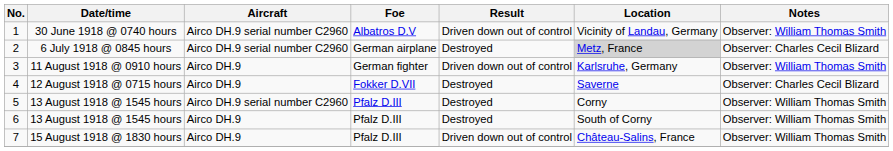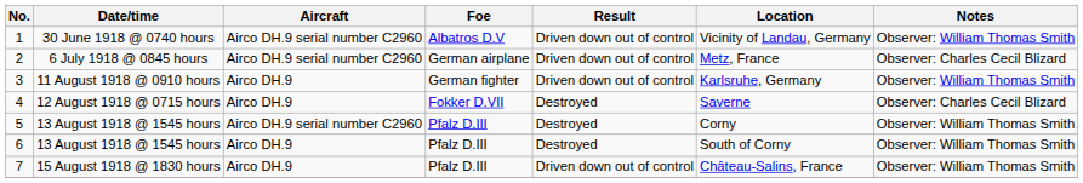2 | Result: Destroyed -> Driven down out of control
2 | Location: lightgrey background -> no background
